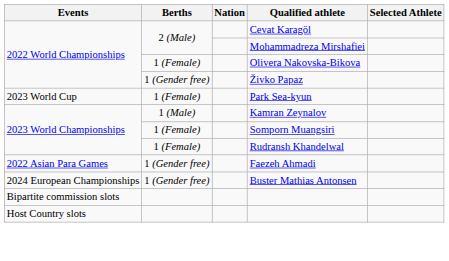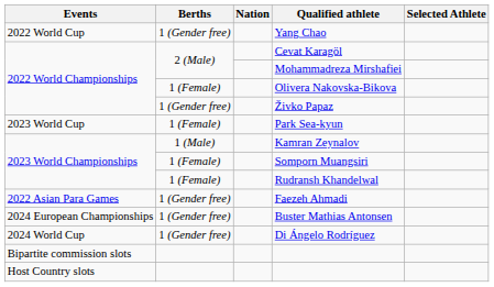+ row: 2022 World Cup | 1 (Gender free) | Yang Chao
+ row: 2024 World Cup | 1 (Gender free) | Di Ángelo Rodríguez
